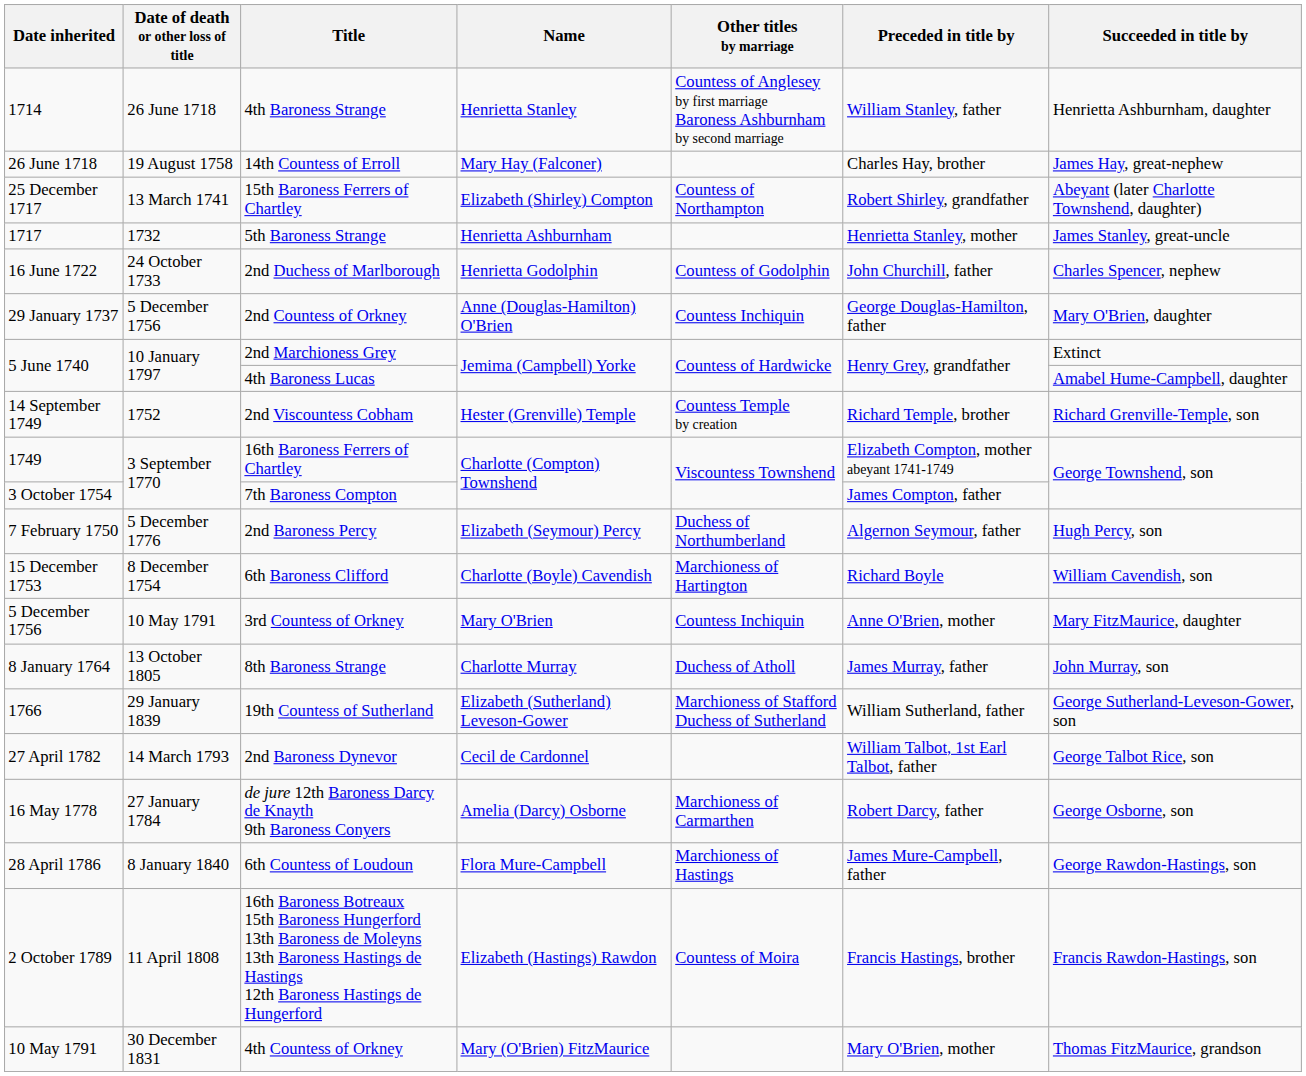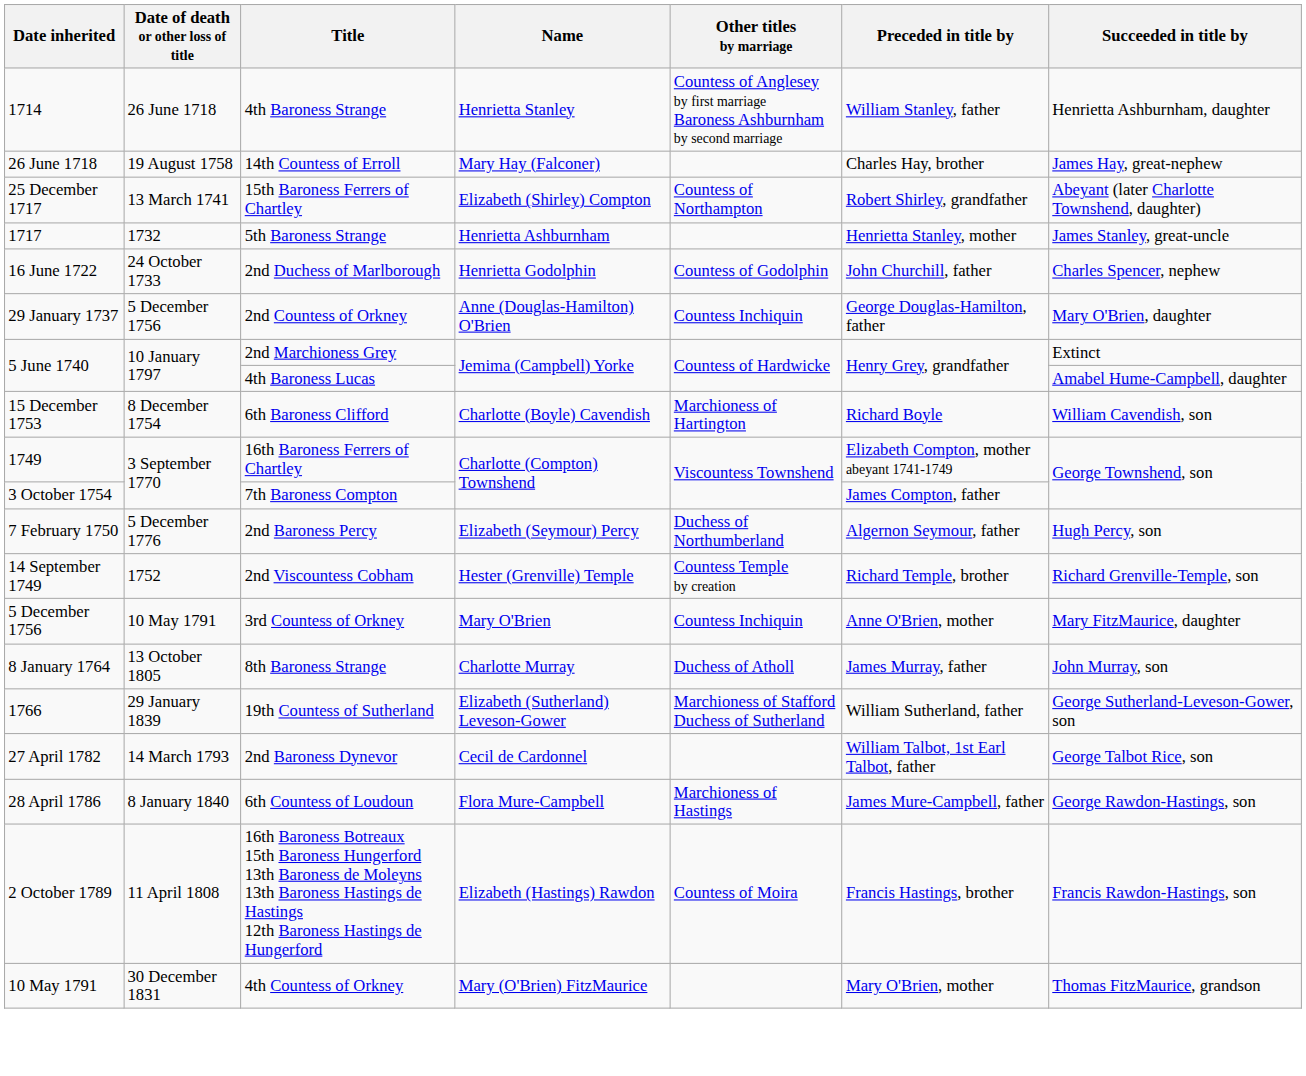rows swapped: 2nd Viscountess Cobham <-> 6th Baroness Clifford
- row: 16 May 1778 | 27 January 1784 | de jure 12th Baroness Darcy de Knayth 9th Baroness Conyers | Amelia (Darcy) Osborne | Marchioness of Carmarthen | Robert Darcy, father | George Osborne, son
